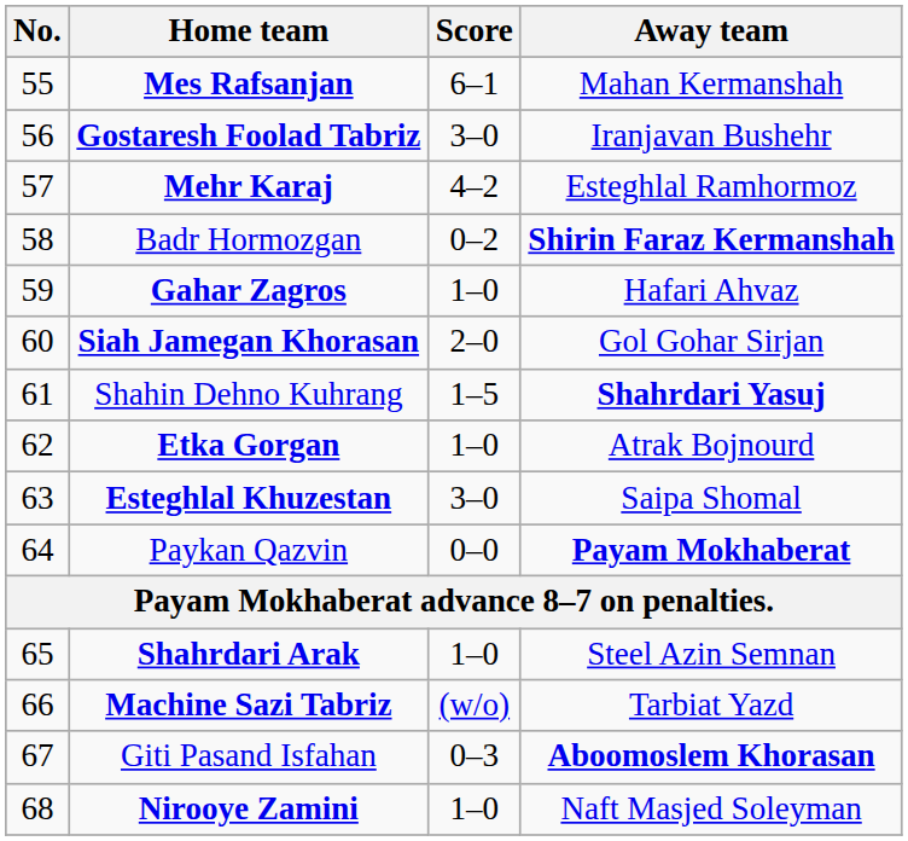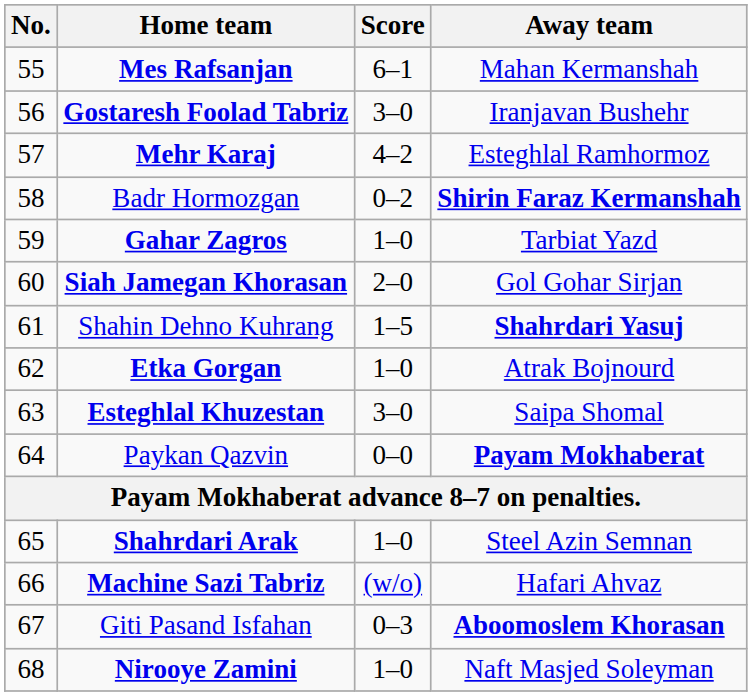Gahar Zagros | Away team: Hafari Ahvaz -> Tarbiat Yazd
Machine Sazi Tabriz | Away team: Tarbiat Yazd -> Hafari Ahvaz
